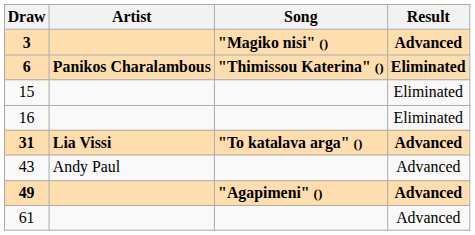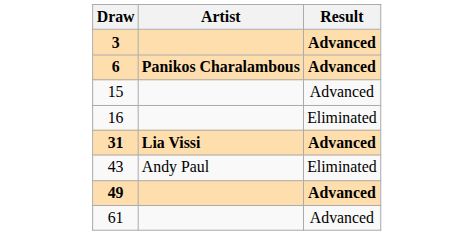- column: Song | "Magiko nisi" () | "Thimissou Katerina" () | "To katalava arga" () | "Agapimeni" ()
6 | Result: Eliminated -> Advanced
15 | Result: Eliminated -> Advanced
43 | Result: Advanced -> Eliminated
